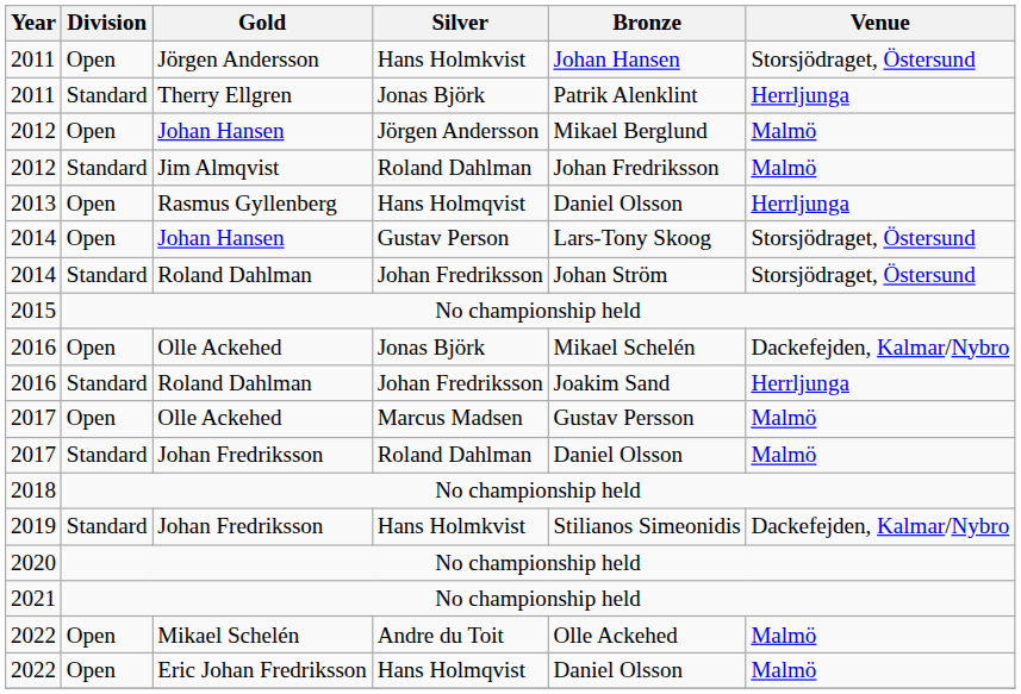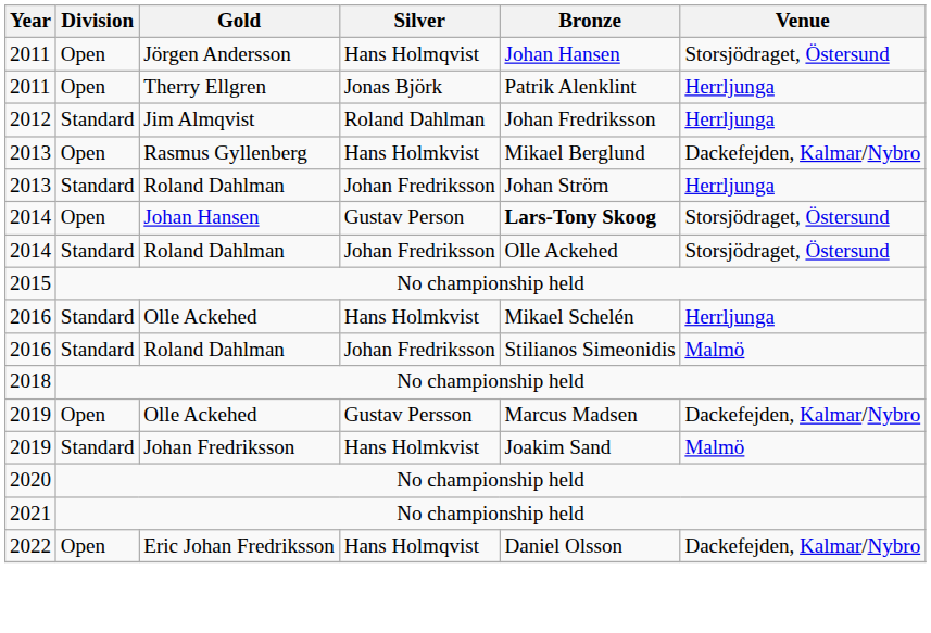2011 / Jörgen Andersson | Silver: Hans Holmkvist -> Hans Holmqvist
2011 / Therry Ellgren | Division: Standard -> Open
- row: 2012 | Open | Johan Hansen | Jörgen Andersson | Mikael Berglund | Malmö
2012 / Jim Almqvist | Venue: Malmö -> Herrljunga
2013 / Rasmus Gyllenberg | Silver: Hans Holmqvist -> Hans Holmkvist
2013 / Rasmus Gyllenberg | Bronze: Daniel Olsson -> Mikael Berglund
2013 / Rasmus Gyllenberg | Venue: Herrljunga -> Dackefejden, Kalmar/Nybro
+ row: 2013 | Standard | Roland Dahlman | Johan Fredriksson | Johan Ström | Herrljunga
2014 / Johan Hansen | Bronze: normal -> bold
2014 / Roland Dahlman | Bronze: Johan Ström -> Olle Ackehed
2016 / Olle Ackehed | Division: Open -> Standard
2016 / Olle Ackehed | Silver: Jonas Björk -> Hans Holmkvist
2016 / Olle Ackehed | Venue: Dackefejden, Kalmar/Nybro -> Herrljunga
2016 / Roland Dahlman | Bronze: Joakim Sand -> Stilianos Simeonidis
2016 / Roland Dahlman | Venue: Herrljunga -> Malmö
- row: 2017 | Open | Olle Ackehed | Marcus Madsen | Gustav Persson | Malmö
- row: 2017 | Standard | Johan Fredriksson | Roland Dahlman | Daniel Olsson | Malmö
+ row: 2019 | Open | Olle Ackehed | Gustav Persson | Marcus Madsen | Dackefejden, Kalmar/Nybro
2019 / Johan Fredriksson | Bronze: Stilianos Simeonidis -> Joakim Sand
2019 / Johan Fredriksson | Venue: Dackefejden, Kalmar/Nybro -> Malmö
- row: 2022 | Open | Mikael Schelén | Andre du Toit | Olle Ackehed | Malmö
2022 / Eric Johan Fredriksson | Venue: Malmö -> Dackefejden, Kalmar/Nybro
